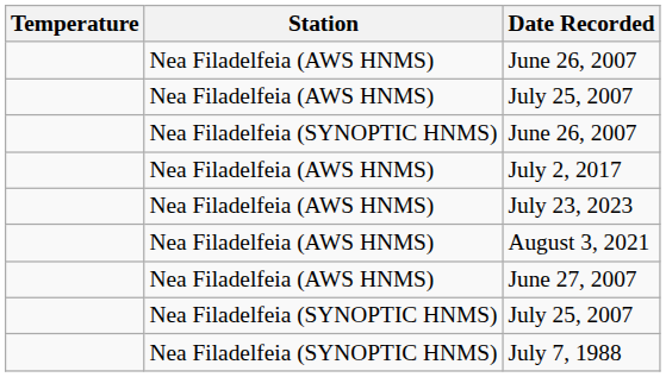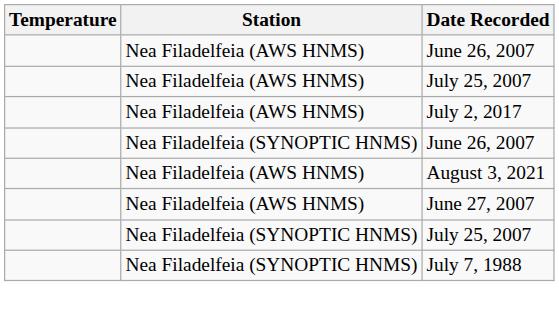rows swapped: Nea Filadelfeia (SYNOPTIC HNMS) / June 26, 2007 <-> July 2, 2017
- row: Nea Filadelfeia (AWS HNMS) | July 23, 2023
